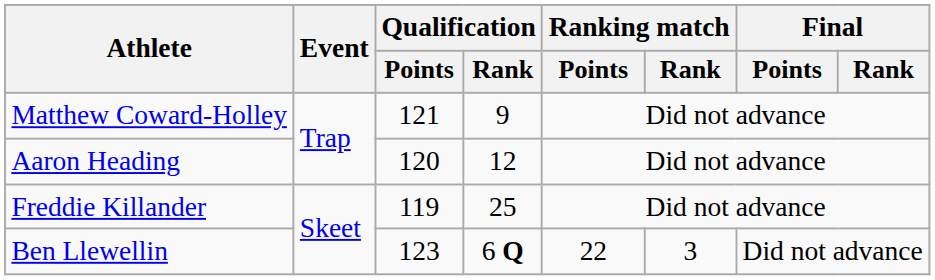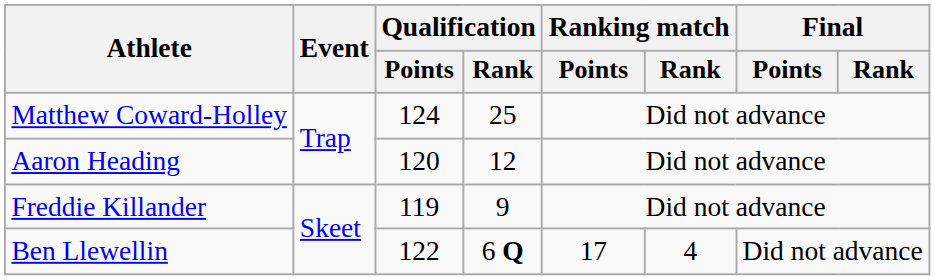Matthew Coward-Holley | Qualification / Points: 121 -> 124
Matthew Coward-Holley | Qualification / Rank: 9 -> 25
Freddie Killander | Qualification / Rank: 25 -> 9
Ben Llewellin | Qualification / Points: 123 -> 122
Ben Llewellin | Ranking match / Points: 22 -> 17
Ben Llewellin | Ranking match / Rank: 3 -> 4
